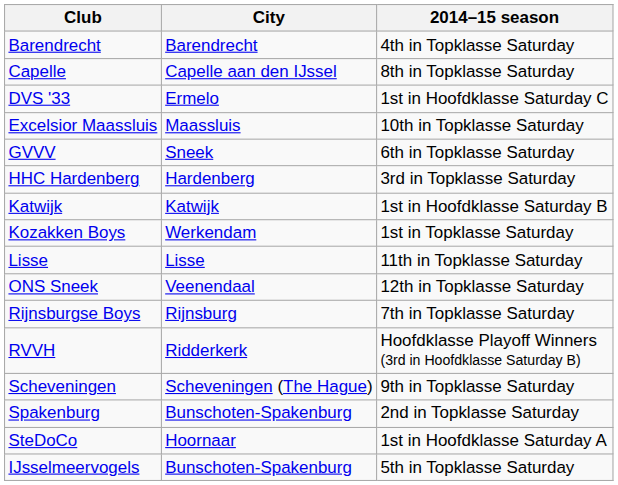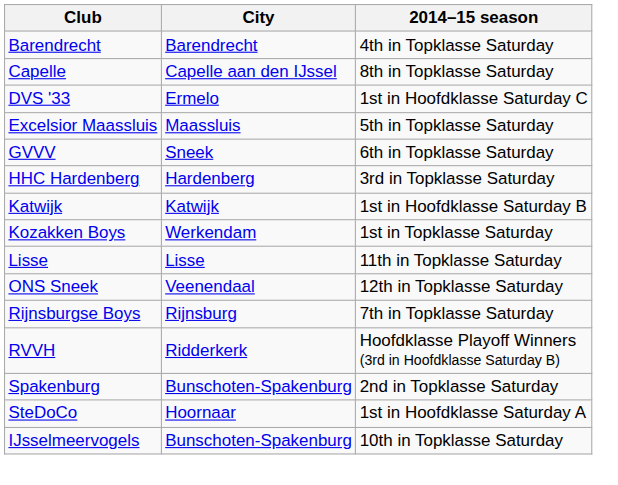Excelsior Maassluis | 2014–15 season: 10th in Topklasse Saturday -> 5th in Topklasse Saturday
- row: Scheveningen | Scheveningen (The Hague) | 9th in Topklasse Saturday
IJsselmeervogels | 2014–15 season: 5th in Topklasse Saturday -> 10th in Topklasse Saturday
